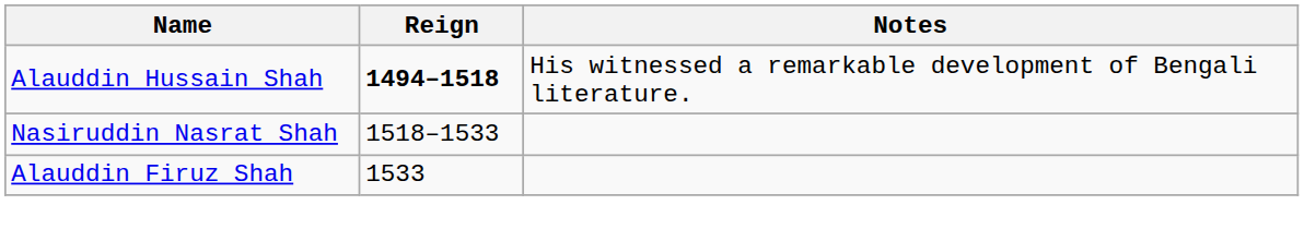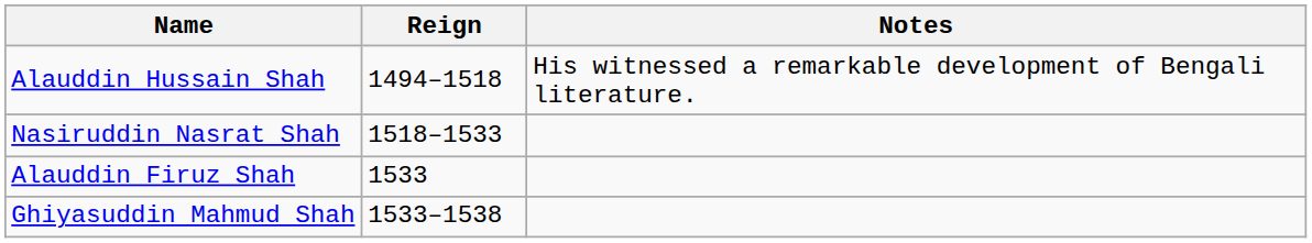Alauddin Hussain Shah | Reign: bold -> normal
+ row: Ghiyasuddin Mahmud Shah | 1533–1538
